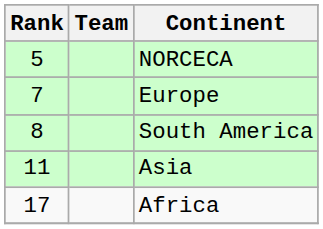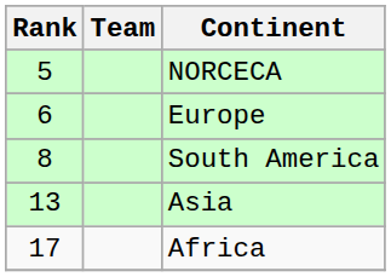Europe | Rank: 7 -> 6
Asia | Rank: 11 -> 13
